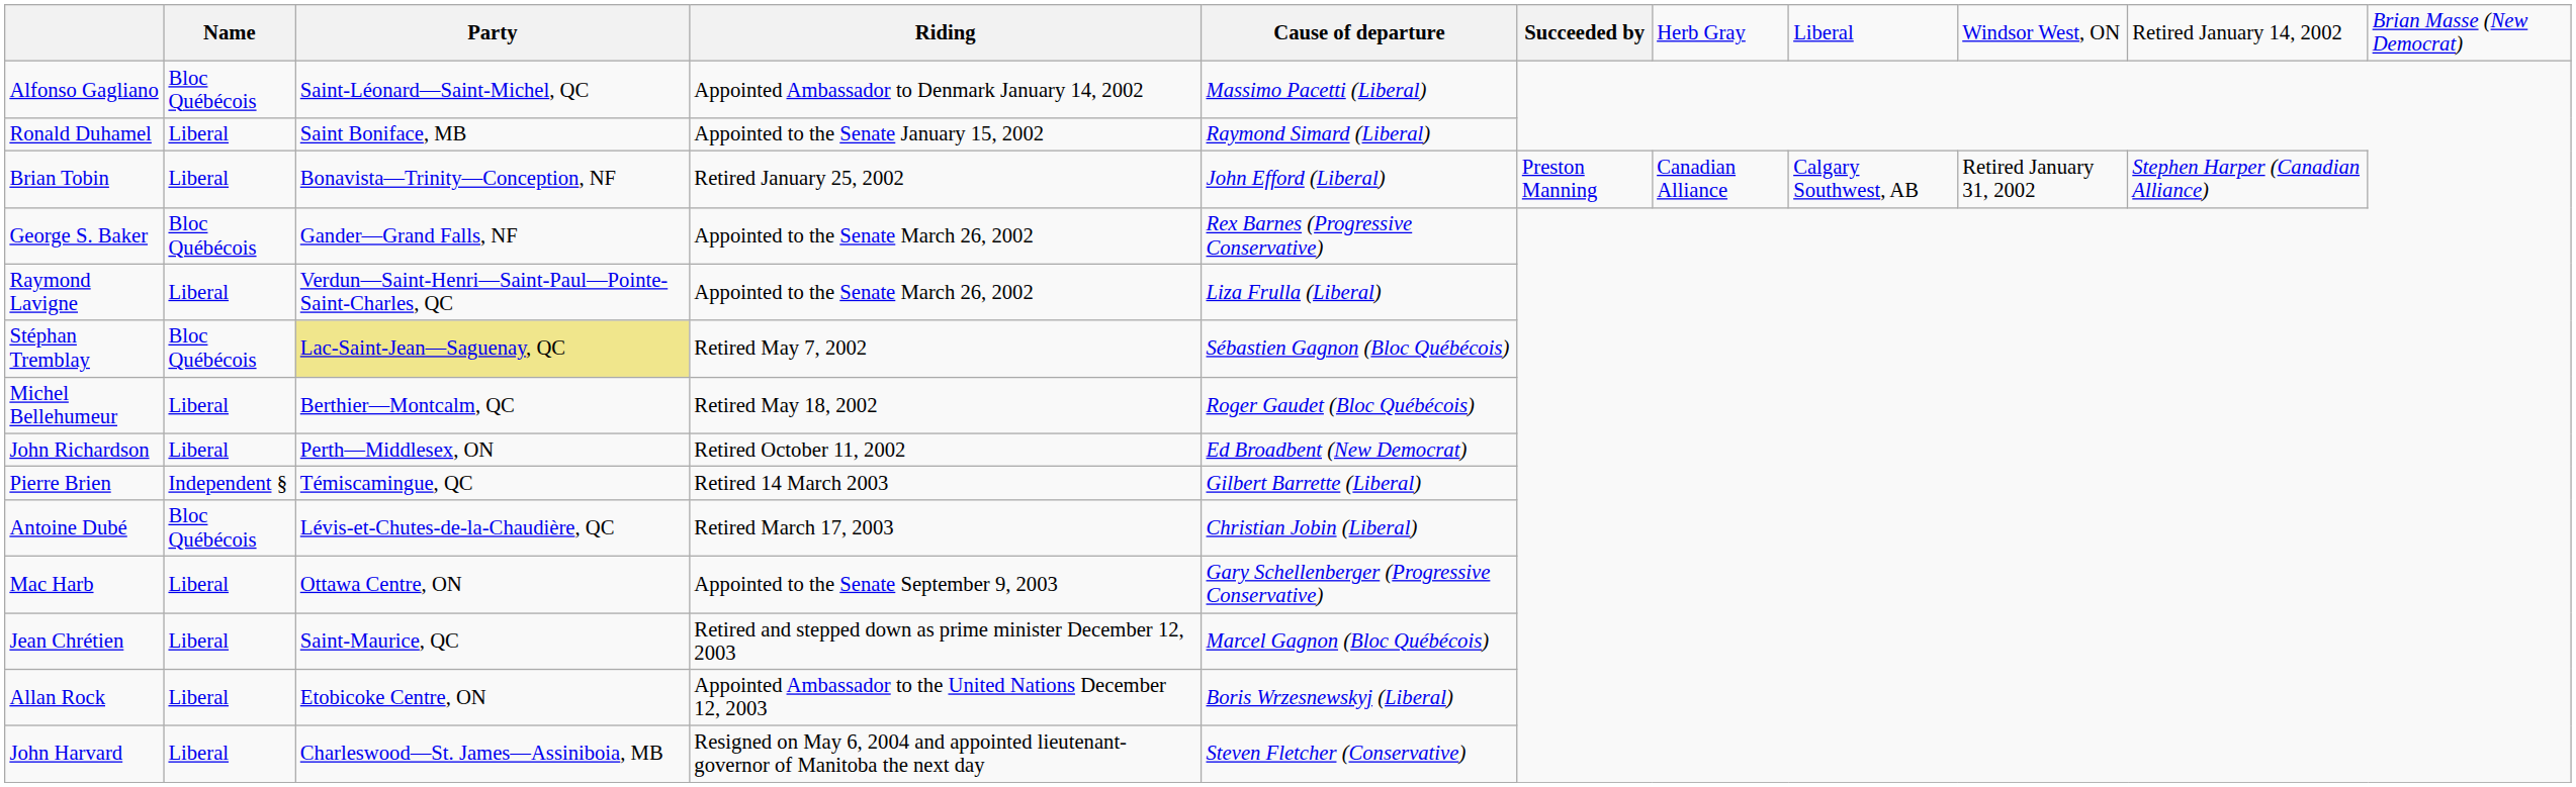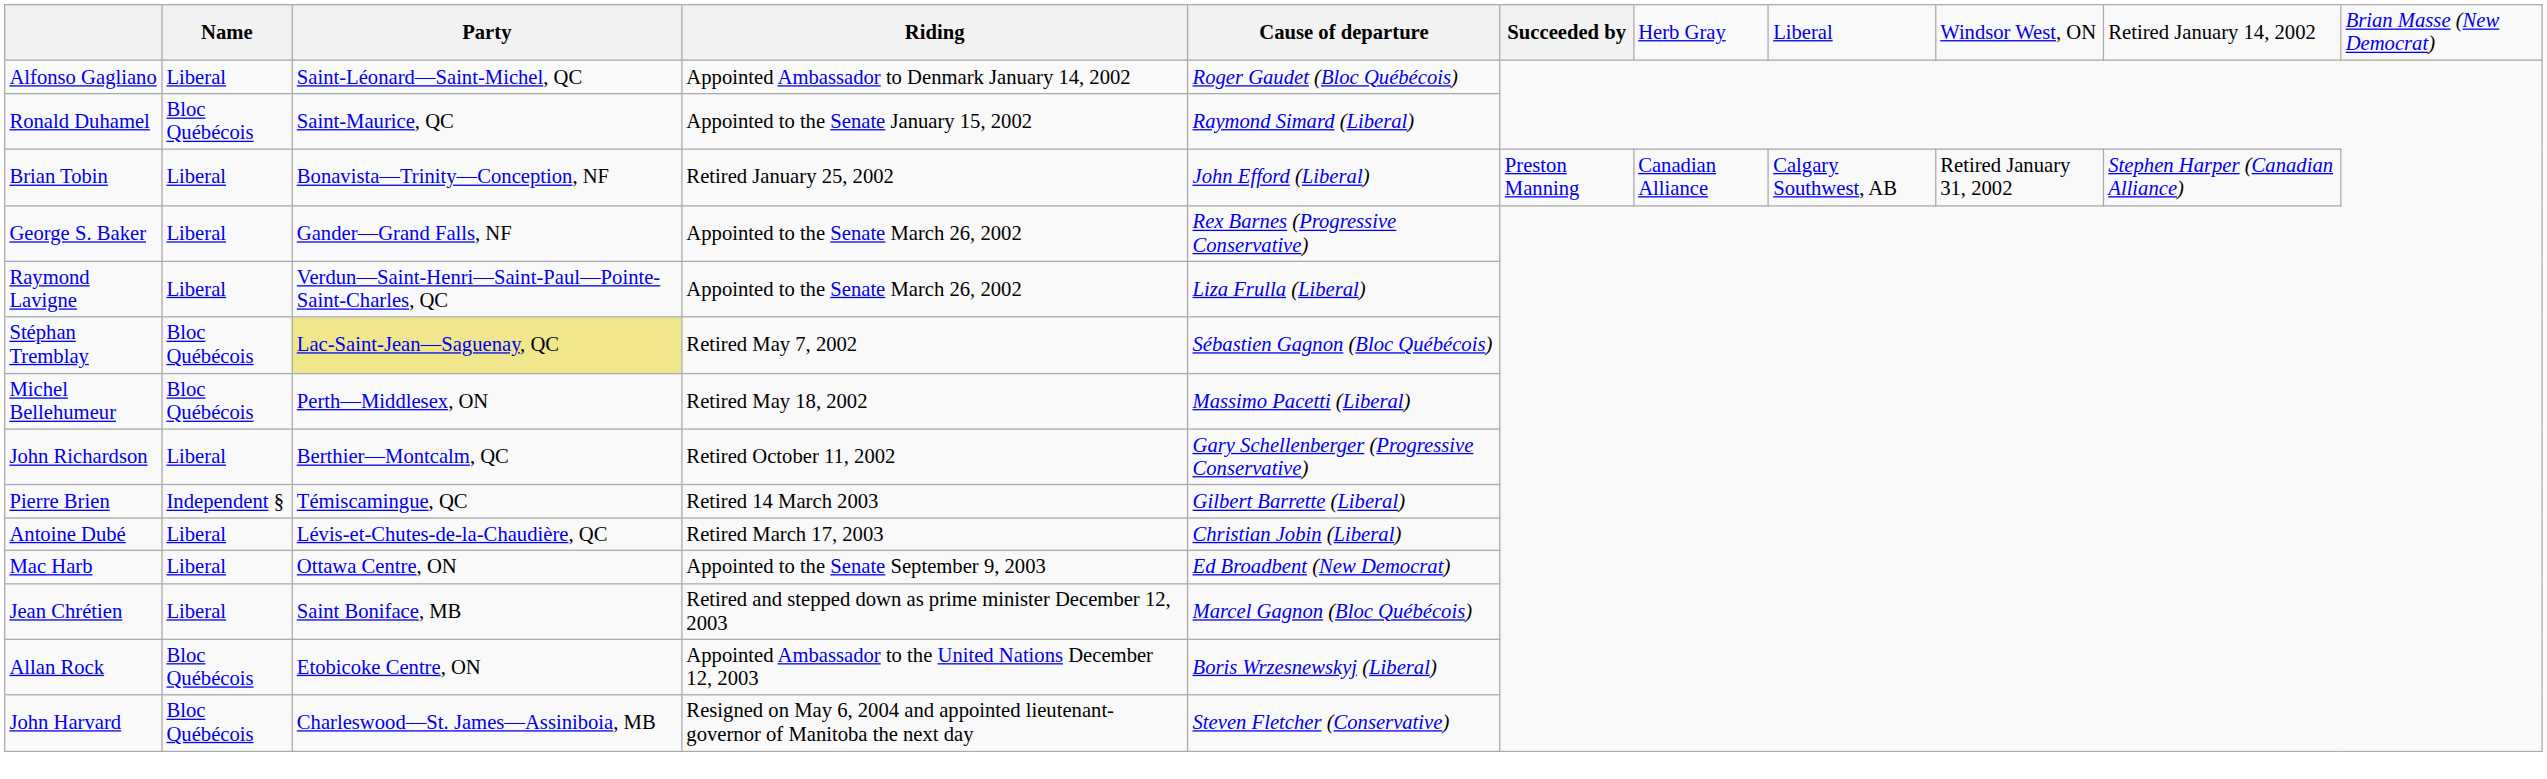Alfonso Gagliano | column 2: Bloc Québécois -> Liberal
Alfonso Gagliano | column 5: Massimo Pacetti (Liberal) -> Roger Gaudet (Bloc Québécois)
Ronald Duhamel | column 2: Liberal -> Bloc Québécois
Ronald Duhamel | column 3: Saint Boniface, MB -> Saint-Maurice, QC
George S. Baker | column 2: Bloc Québécois -> Liberal
Michel Bellehumeur | column 2: Liberal -> Bloc Québécois
Michel Bellehumeur | column 3: Berthier—Montcalm, QC -> Perth—Middlesex, ON
Michel Bellehumeur | column 5: Roger Gaudet (Bloc Québécois) -> Massimo Pacetti (Liberal)
John Richardson | column 3: Perth—Middlesex, ON -> Berthier—Montcalm, QC
John Richardson | column 5: Ed Broadbent (New Democrat) -> Gary Schellenberger (Progressive Conservative)
Antoine Dubé | column 2: Bloc Québécois -> Liberal
Mac Harb | column 5: Gary Schellenberger (Progressive Conservative) -> Ed Broadbent (New Democrat)
Jean Chrétien | column 3: Saint-Maurice, QC -> Saint Boniface, MB
Allan Rock | column 2: Liberal -> Bloc Québécois
John Harvard | column 2: Liberal -> Bloc Québécois
